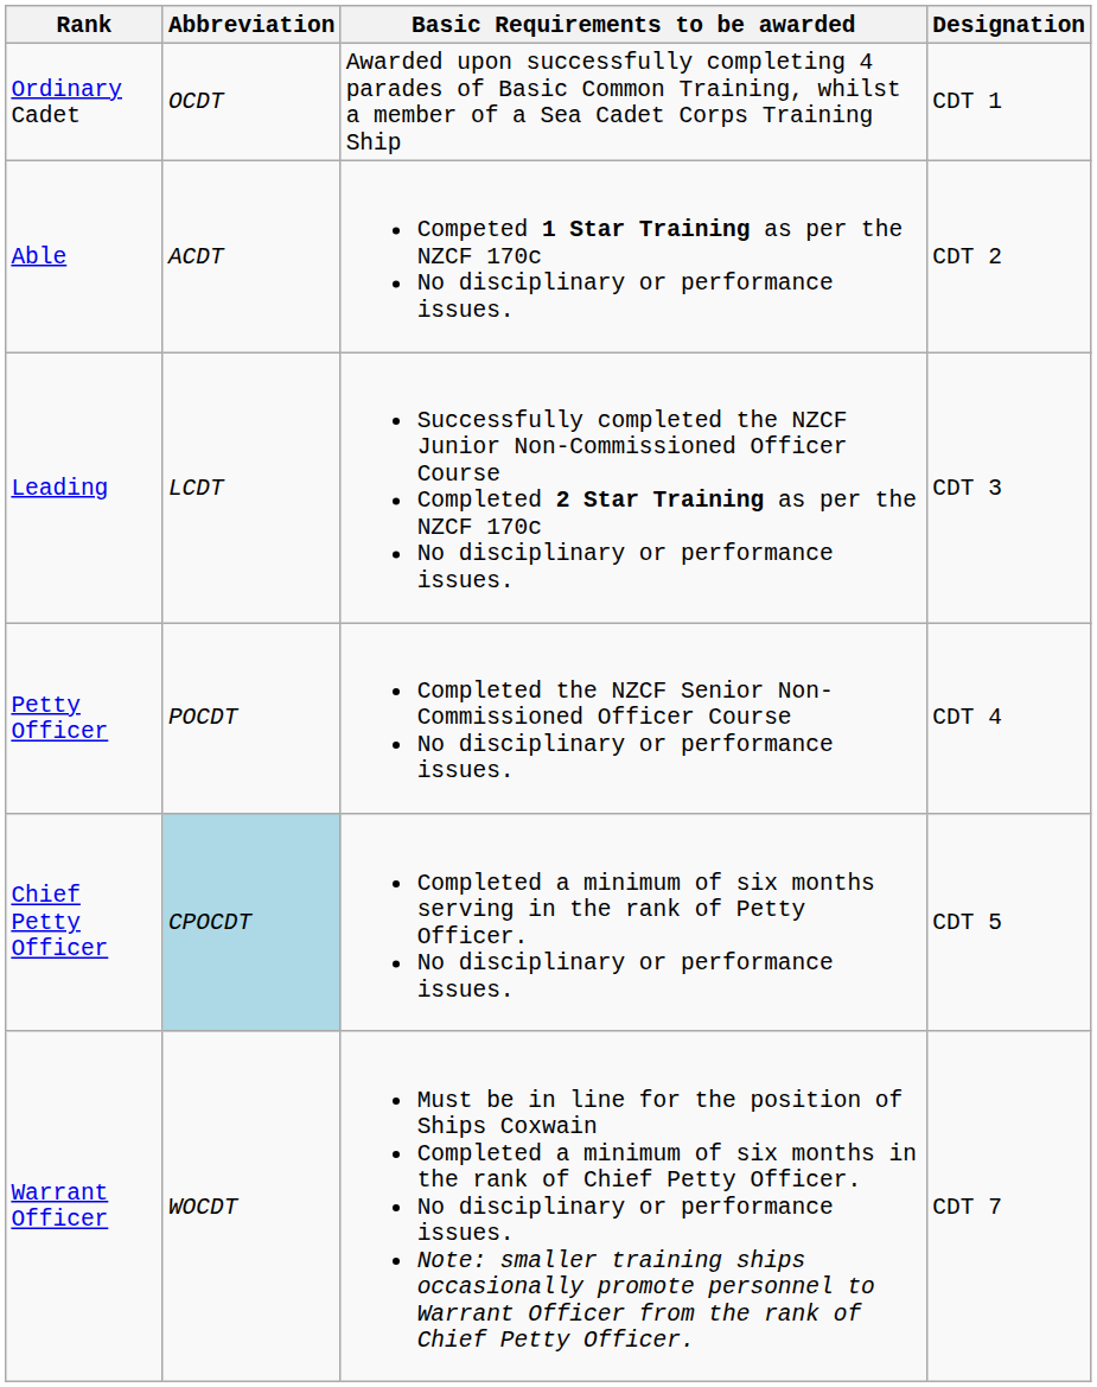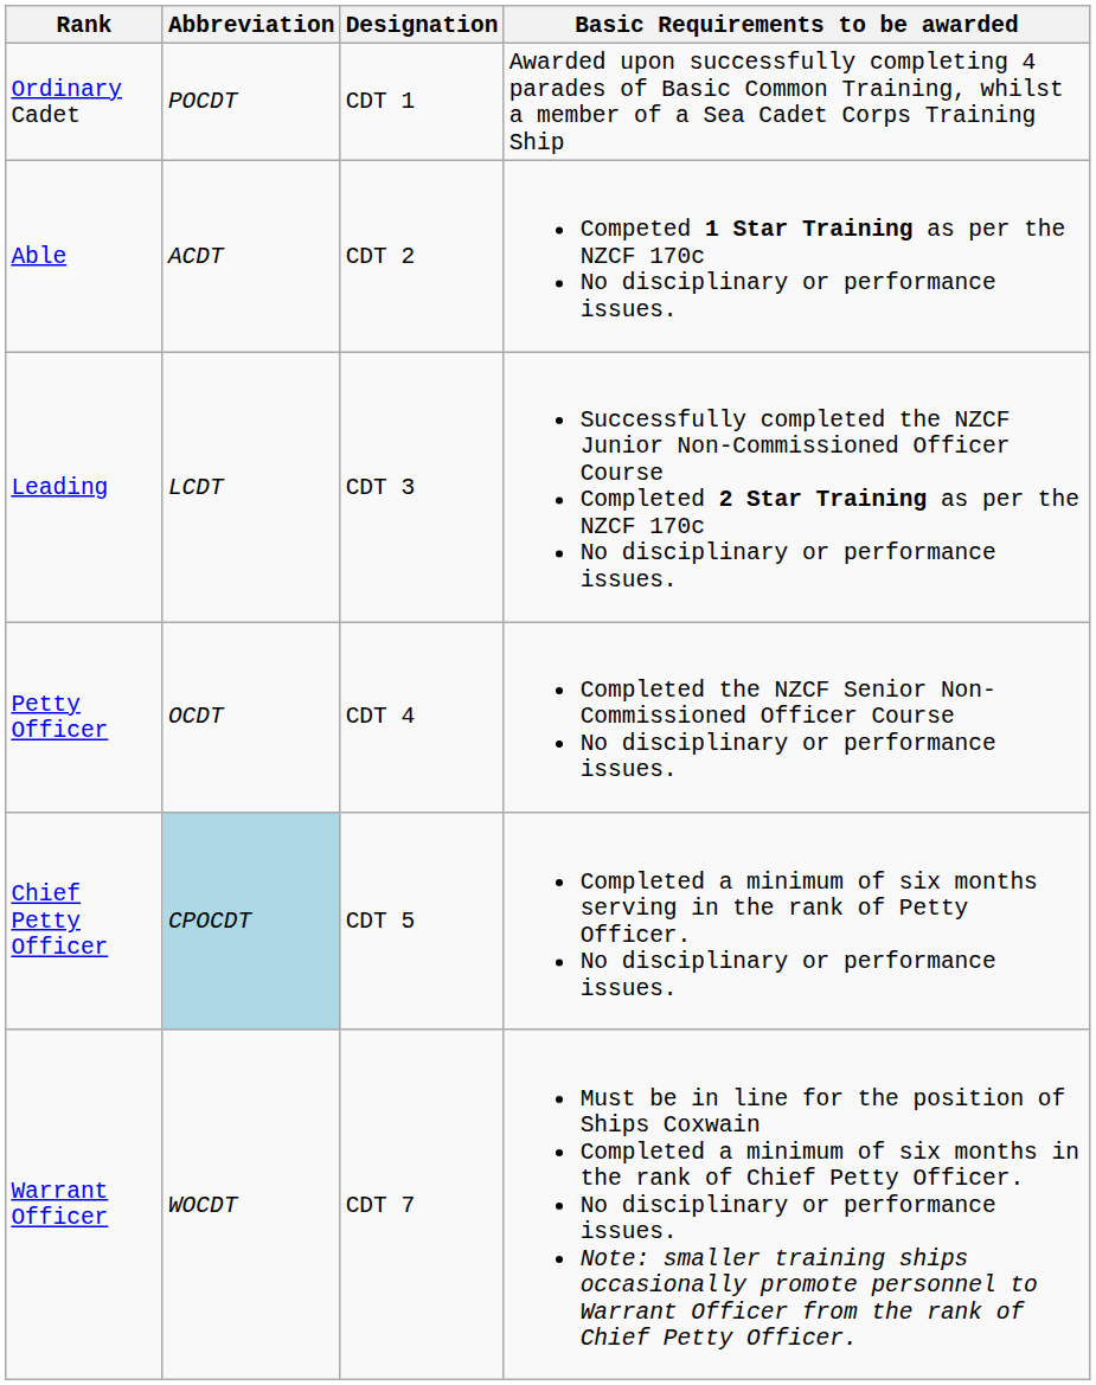columns swapped: Basic Requirements to be awarded <-> Designation
Ordinary Cadet | Abbreviation: OCDT -> POCDT
Petty Officer | Abbreviation: POCDT -> OCDT
